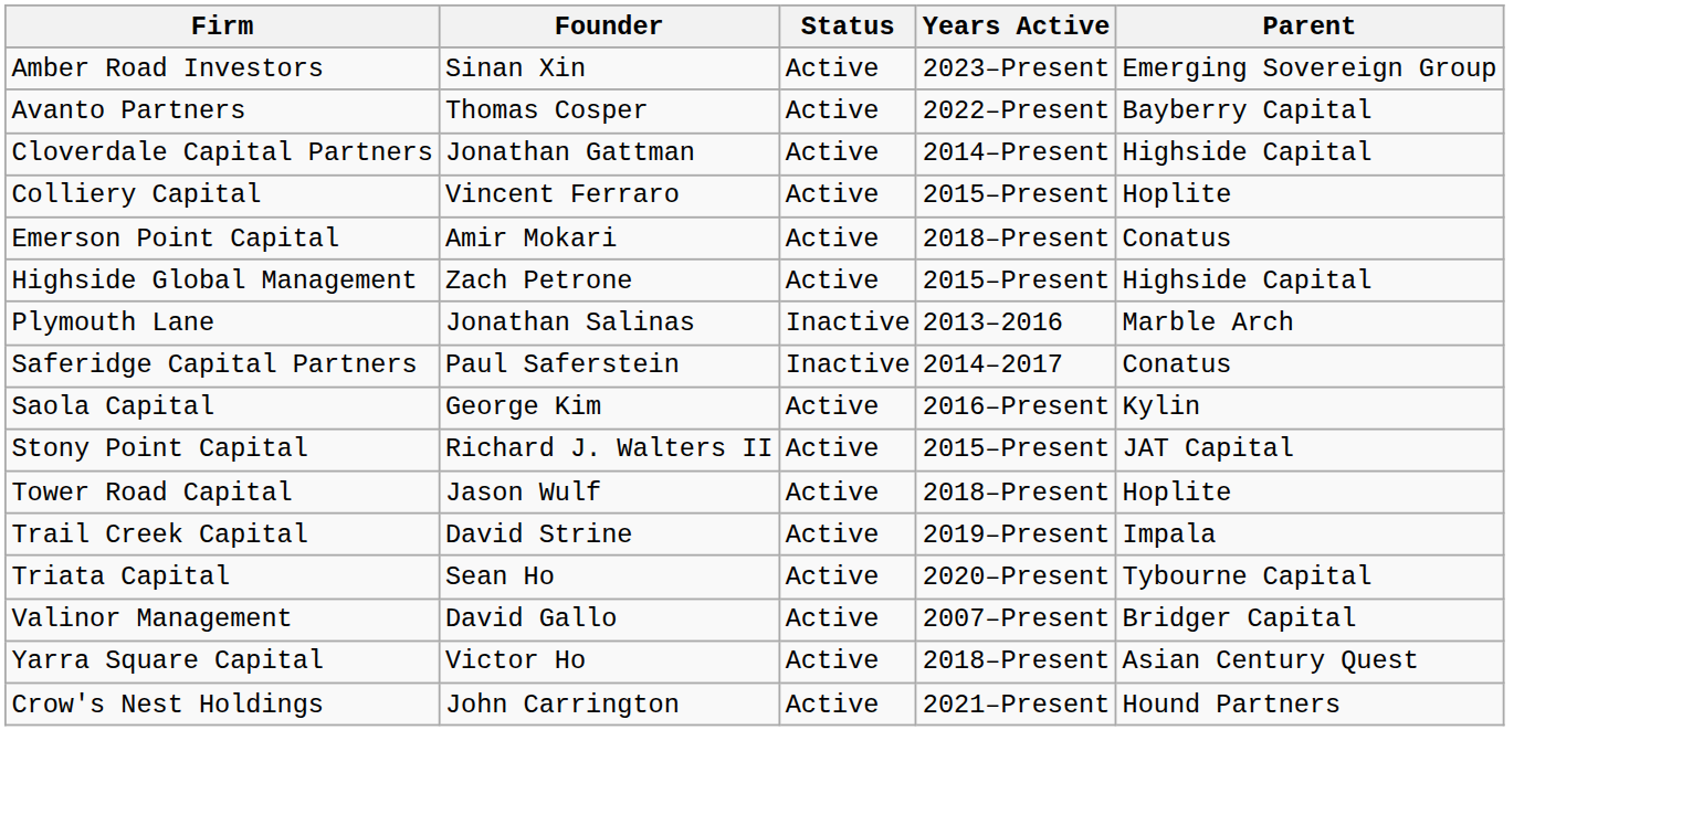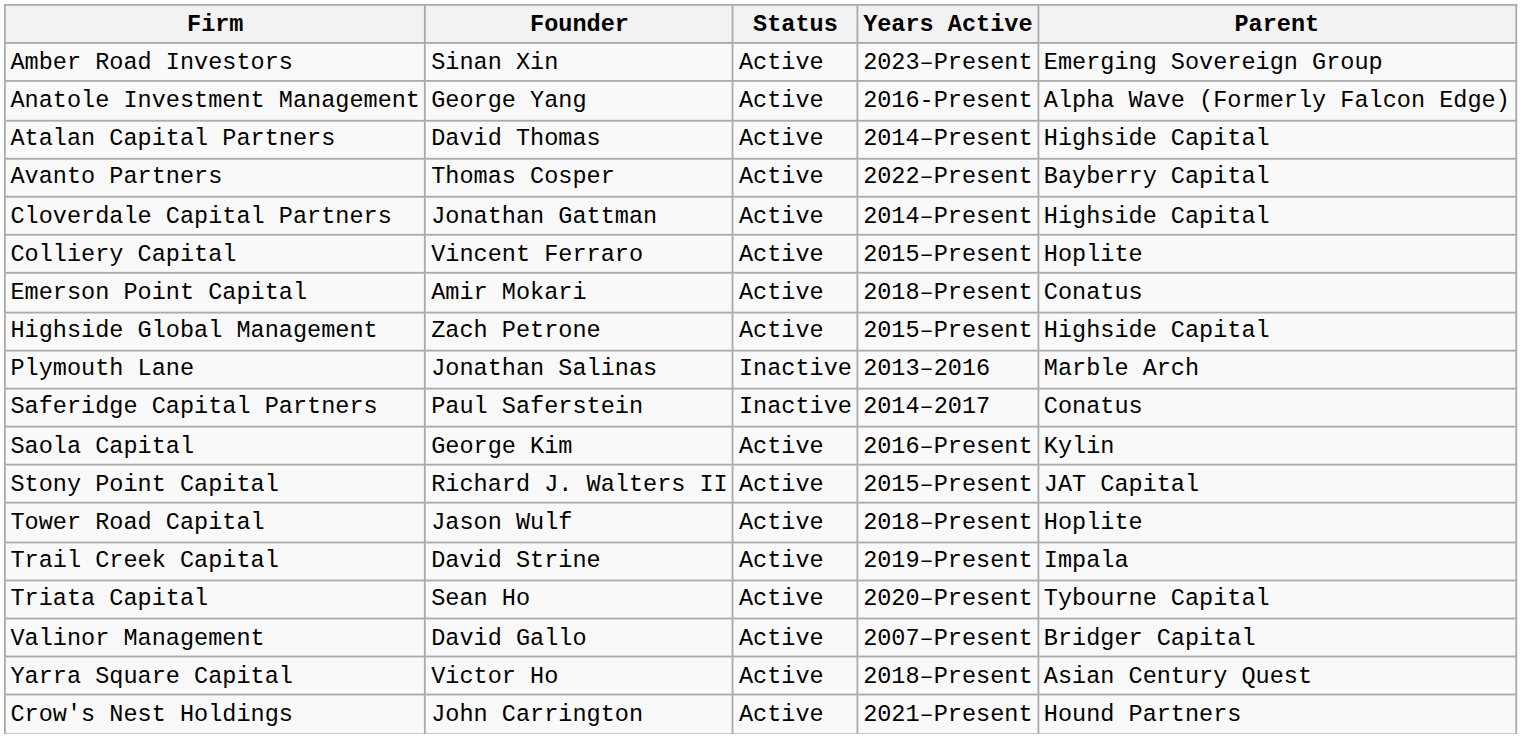+ row: Anatole Investment Management | George Yang | Active | 2016-Present | Alpha Wave (Formerly Falcon Edge)
+ row: Atalan Capital Partners | David Thomas | Active | 2014–Present | Highside Capital
